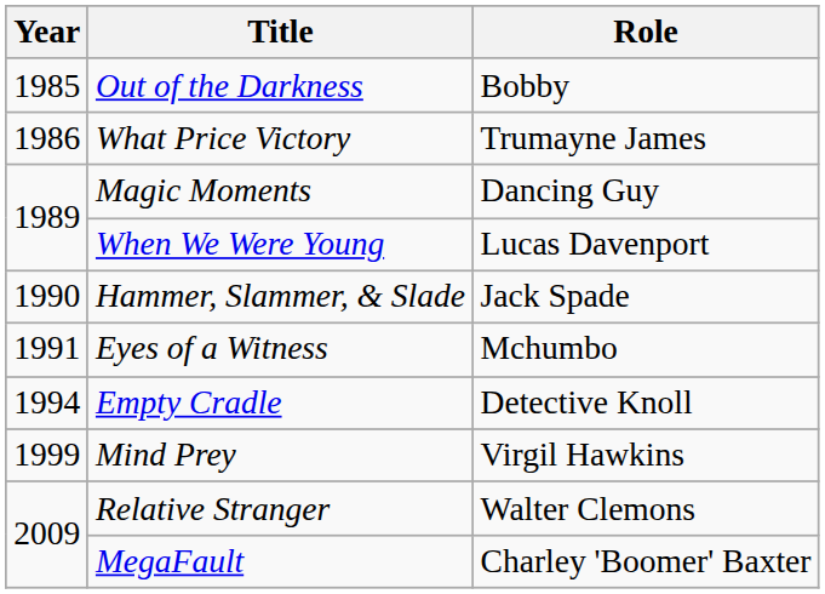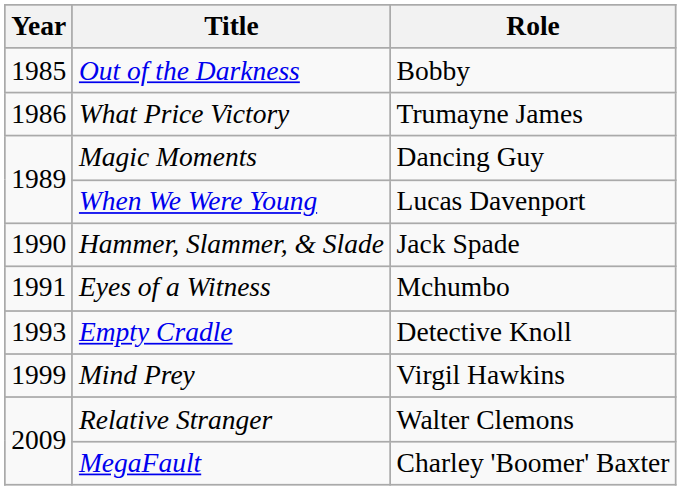Empty Cradle | Year: 1994 -> 1993
